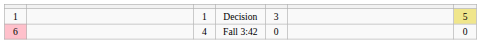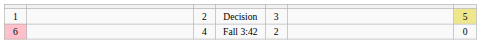Decision | column 3: 1 -> 2
Fall 3:42 | column 5: 0 -> 2
